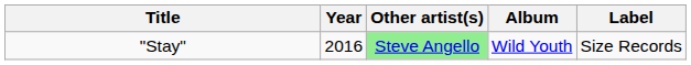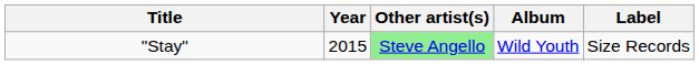"Stay" | Year: 2016 -> 2015
